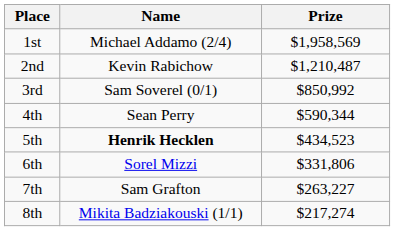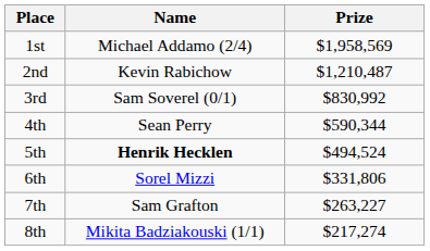3rd | Prize: $850,992 -> $830,992
5th | Prize: $434,523 -> $494,524
